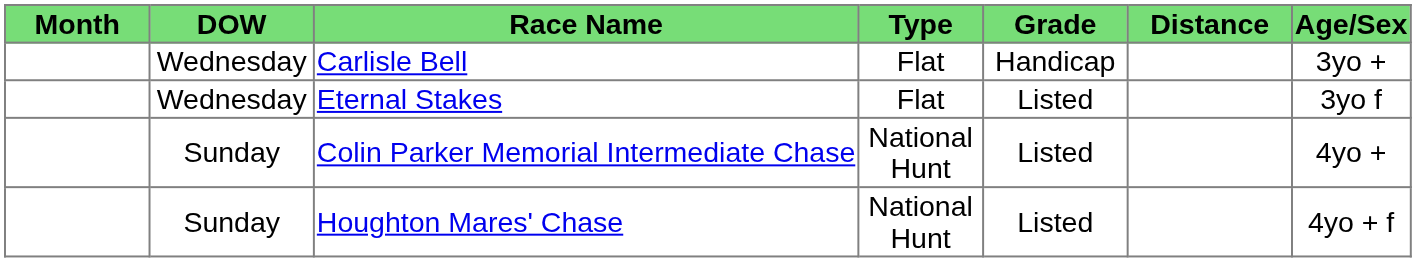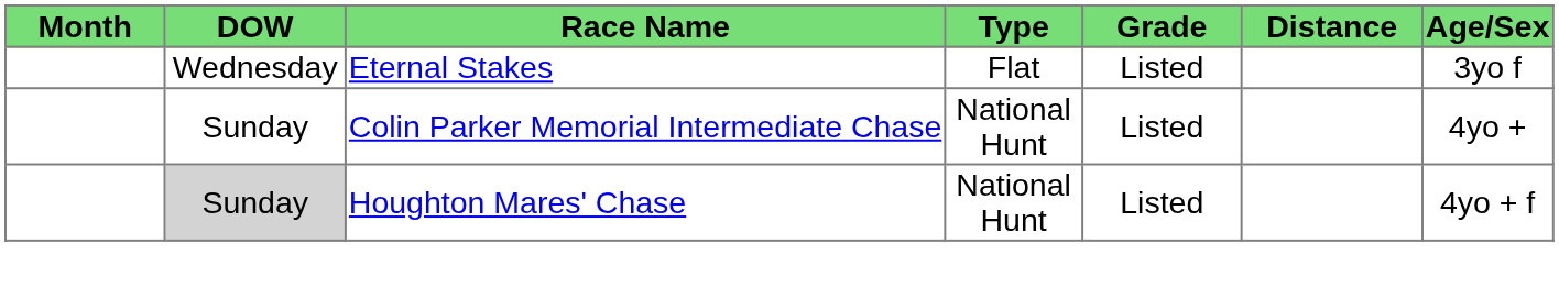- row: Wednesday | Carlisle Bell | Flat | Handicap | 3yo +
Houghton Mares' Chase | DOW: no background -> lightgrey background
